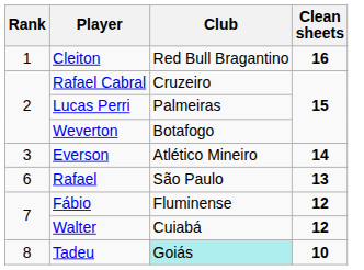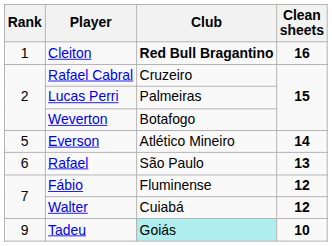Cleiton | Club: normal -> bold
Everson | Rank: 3 -> 5
Tadeu | Rank: 8 -> 9
